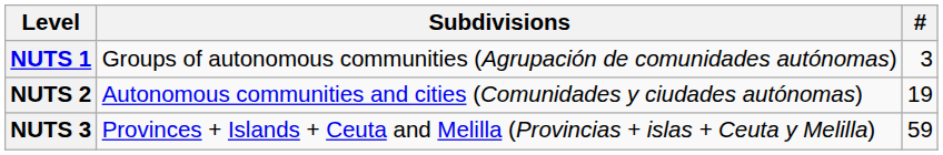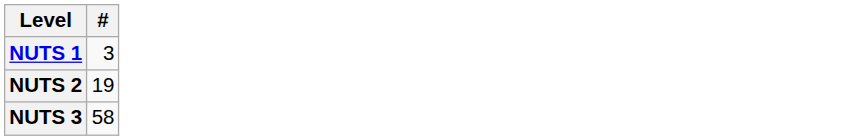- column: Subdivisions | Groups of autonomous communities (Agrupación de comunidades autónomas) | Autonomous communities and cities (Comunidades y ciudades autónomas) | Provinces + Islands + Ceuta and Melilla (Provincias + islas + Ceuta y Melilla)
NUTS 3 | #: 59 -> 58
